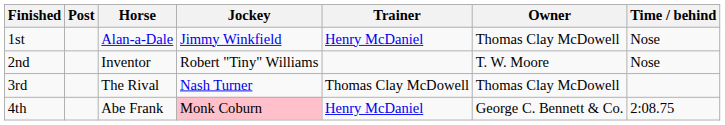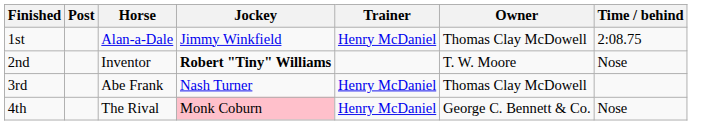1st | Time / behind: Nose -> 2:08.75
2nd | Jockey: normal -> bold
3rd | Horse: The Rival -> Abe Frank
3rd | Trainer: Thomas Clay McDowell -> Henry McDaniel
4th | Horse: Abe Frank -> The Rival
4th | Time / behind: 2:08.75 -> Nose
